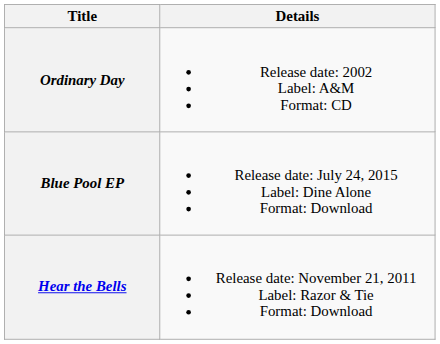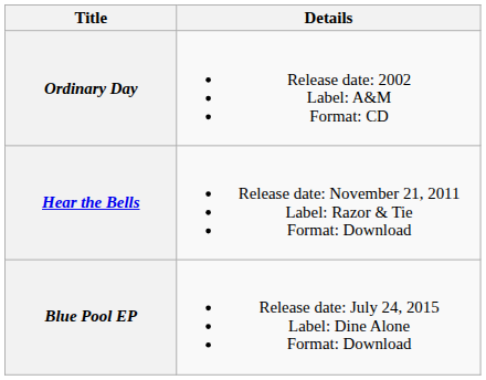rows swapped: Hear the Bells <-> Blue Pool EP
